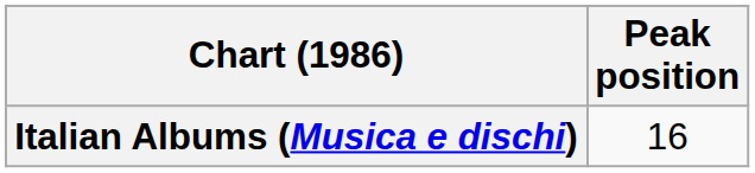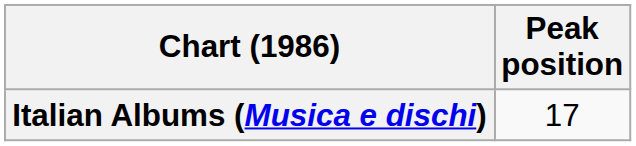Italian Albums (Musica e dischi) | Peak position: 16 -> 17
